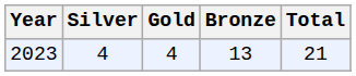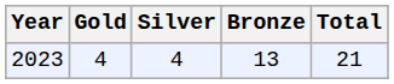columns swapped: Gold <-> Silver
